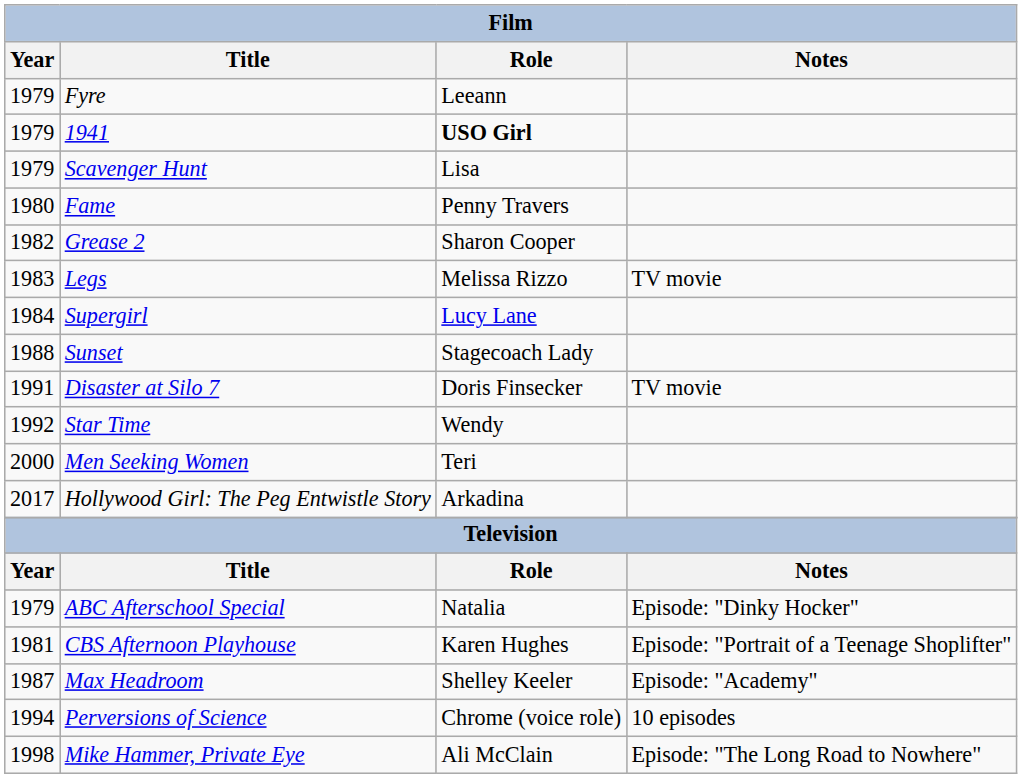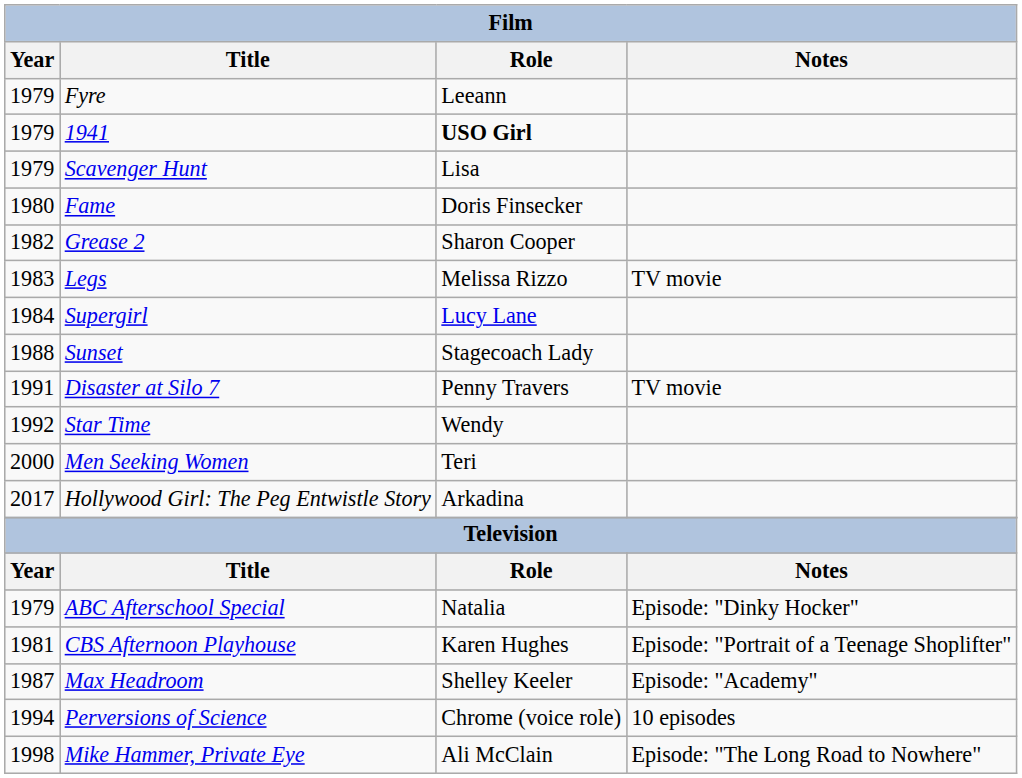Fame | Role: Penny Travers -> Doris Finsecker
Disaster at Silo 7 | Role: Doris Finsecker -> Penny Travers
